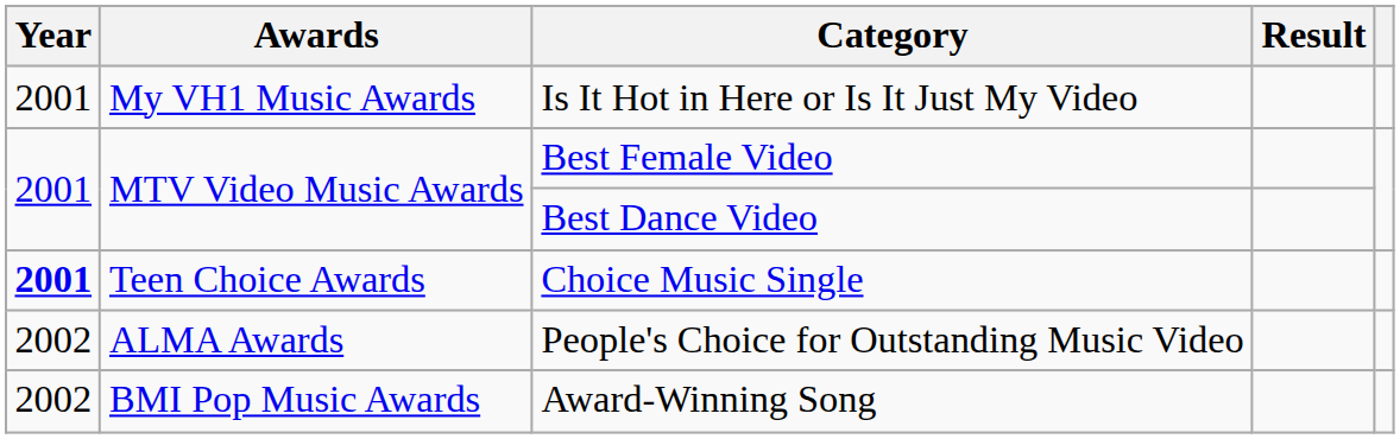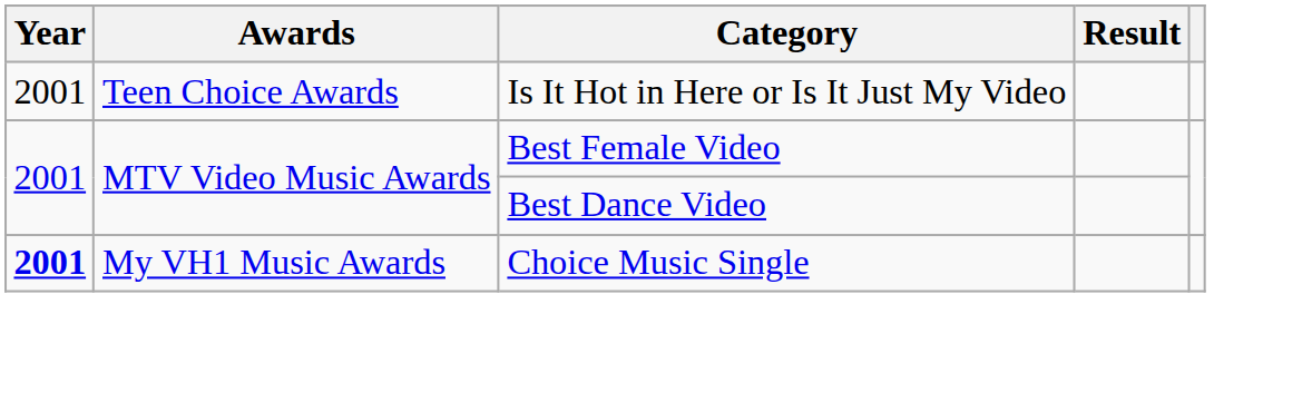Is It Hot in Here or Is It Just My Video | Awards: My VH1 Music Awards -> Teen Choice Awards
Choice Music Single | Awards: Teen Choice Awards -> My VH1 Music Awards
- row: 2002 | ALMA Awards | People's Choice for Outstanding Music Video
- row: 2002 | BMI Pop Music Awards | Award-Winning Song
